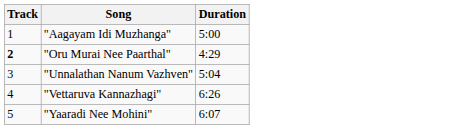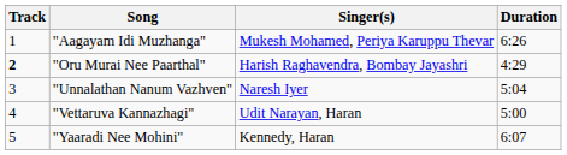+ column: Singer(s) | Mukesh Mohamed, Periya Karuppu Thevar | Harish Raghavendra, Bombay Jayashri | Naresh Iyer | Udit Narayan, Haran | Kennedy, Haran
"Aagayam Idi Muzhanga" | Duration: 5:00 -> 6:26
"Vettaruva Kannazhagi" | Duration: 6:26 -> 5:00
